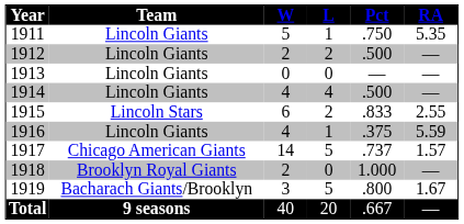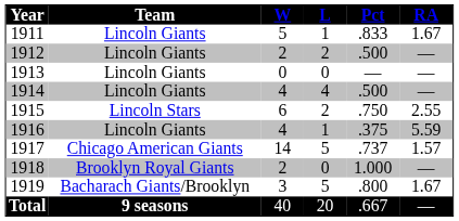1911 | Pct: .750 -> .833
1911 | RA: 5.35 -> 1.67
1915 | Pct: .833 -> .750
